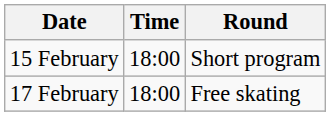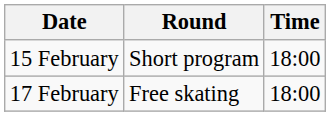columns swapped: Time <-> Round
